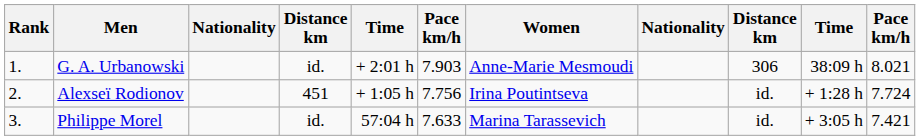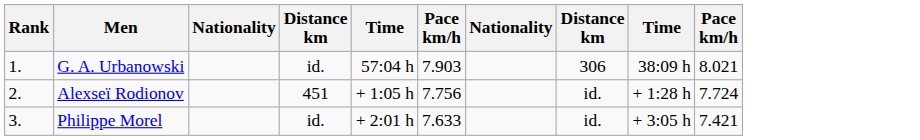- column: Women | Anne-Marie Mesmoudi | Irina Poutintseva | Marina Tarassevich
G. A. Urbanowski | column 5: + 2:01 h -> 57:04 h
Philippe Morel | column 5: 57:04 h -> + 2:01 h
